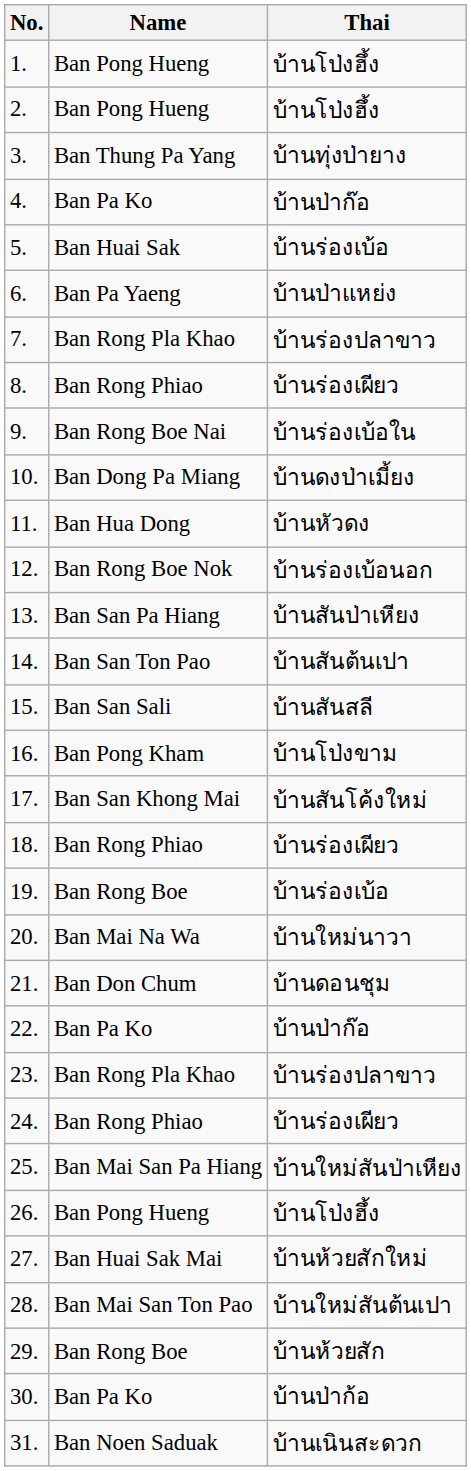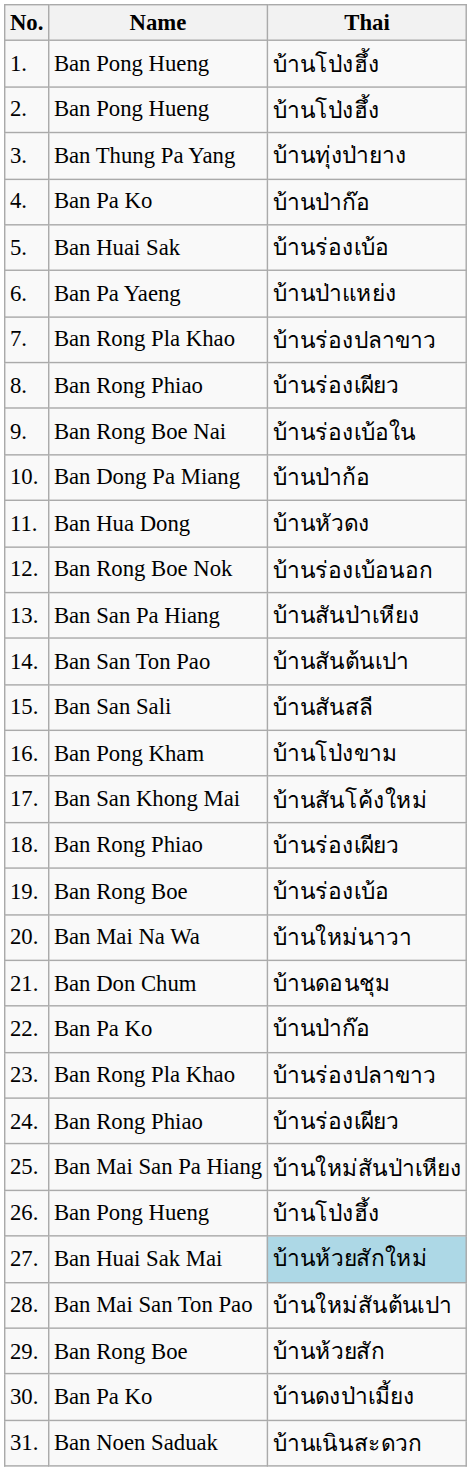10. | Thai: บ้านดงป่าเมี้ยง -> บ้านป่าก้อ
27. | Thai: no background -> lightblue background
30. | Thai: บ้านป่าก้อ -> บ้านดงป่าเมี้ยง
